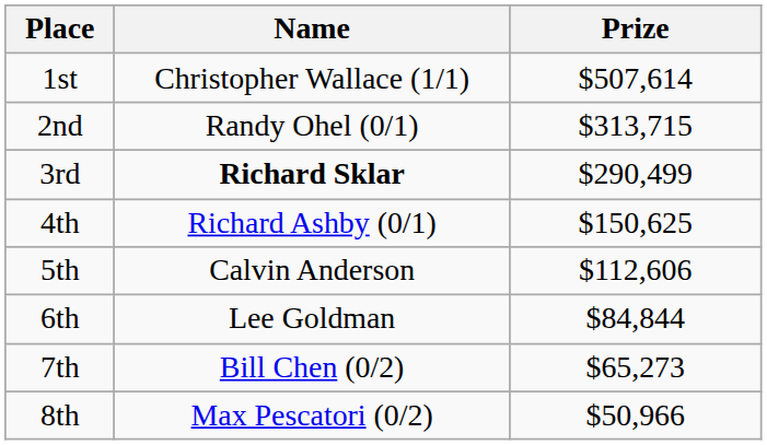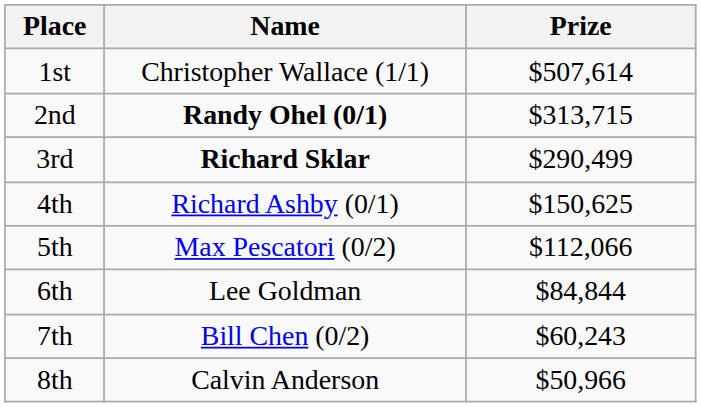2nd | Name: normal -> bold
5th | Name: Calvin Anderson -> Max Pescatori (0/2)
5th | Prize: $112,606 -> $112,066
7th | Prize: $65,273 -> $60,243
8th | Name: Max Pescatori (0/2) -> Calvin Anderson
